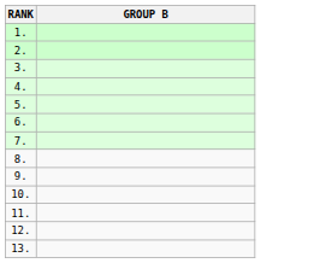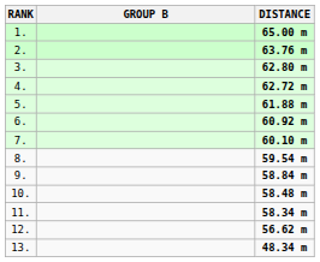+ column: DISTANCE | 65.00 m | 63.76 m | 62.80 m | 62.72 m | 61.88 m | 60.92 m | 60.10 m | 59.54 m | 58.84 m | 58.48 m | 58.34 m | 56.62 m | 48.34 m
